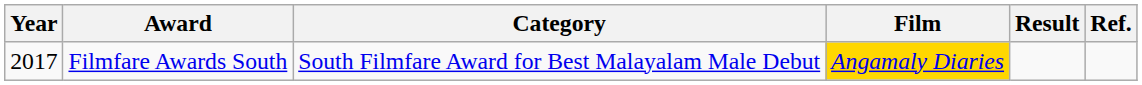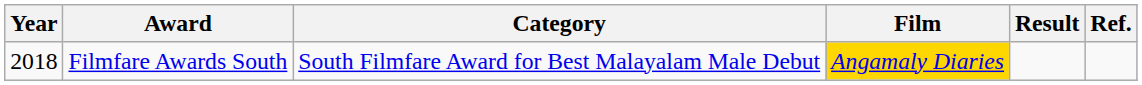Filmfare Awards South | Year: 2017 -> 2018
